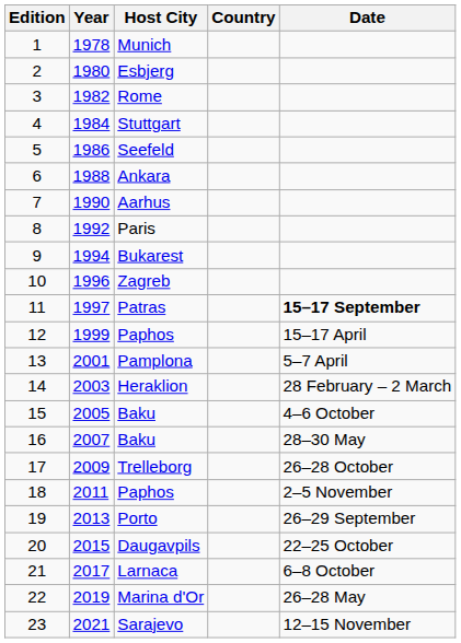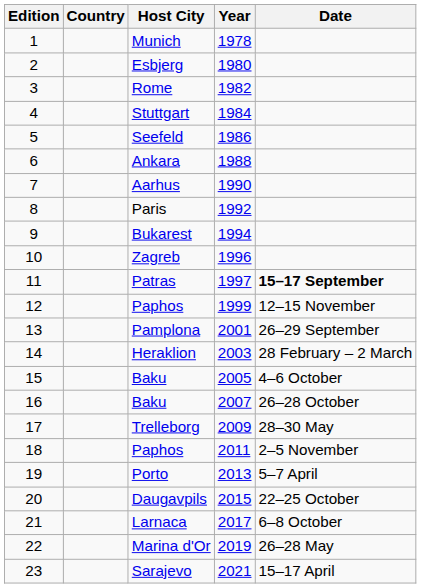columns swapped: Year <-> Country
12 / Paphos | Date: 15–17 April -> 12–15 November
Pamplona | Date: 5–7 April -> 26–29 September
16 / Baku | Date: 28–30 May -> 26–28 October
Trelleborg | Date: 26–28 October -> 28–30 May
Porto | Date: 26–29 September -> 5–7 April
Sarajevo | Date: 12–15 November -> 15–17 April
